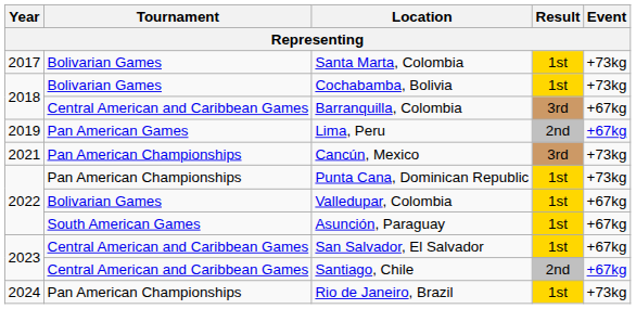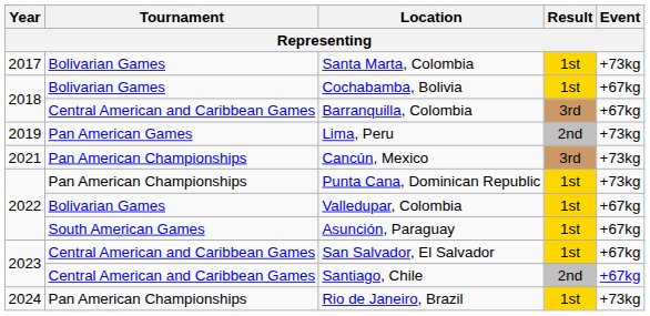Cochabamba, Bolivia | Event: +73kg -> +67kg
Lima, Peru | Event: +67kg -> +73kg
